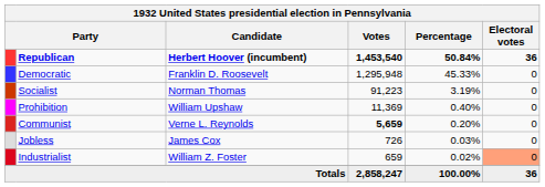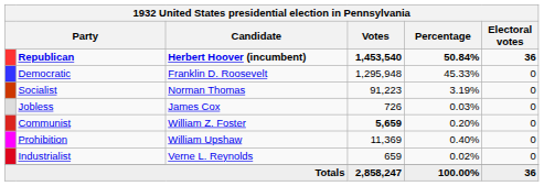rows swapped: Prohibition <-> Jobless
Communist | Candidate: Verne L. Reynolds -> William Z. Foster
Industrialist | Candidate: William Z. Foster -> Verne L. Reynolds
Industrialist | Electoral votes: lightsalmon background -> no background
